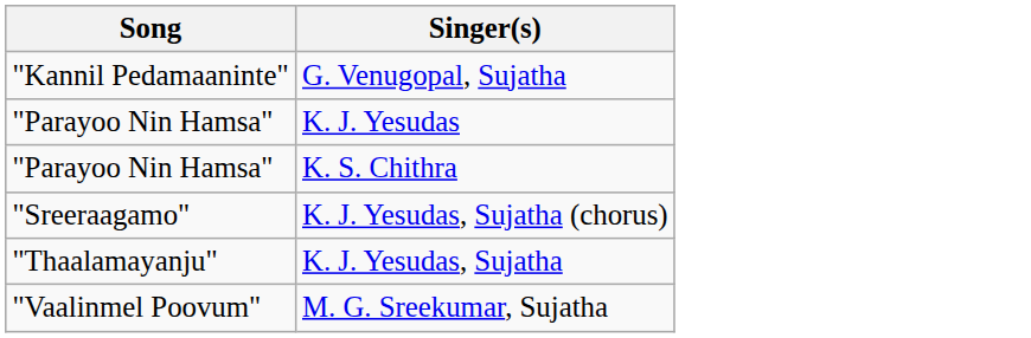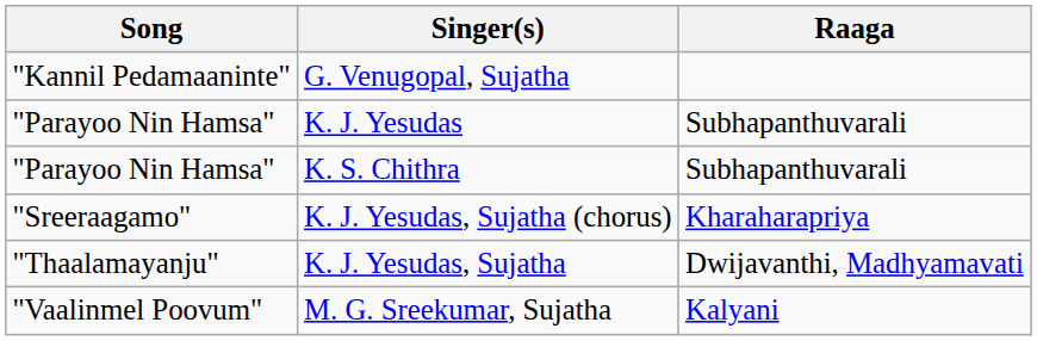+ column: Raaga | Subhapanthuvarali | Subhapanthuvarali | Kharaharapriya | Dwijavanthi, Madhyamavati | Kalyani
